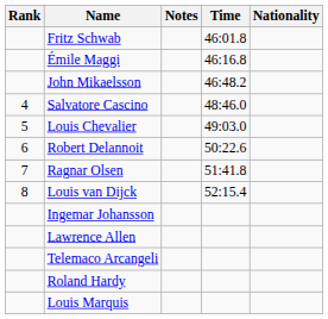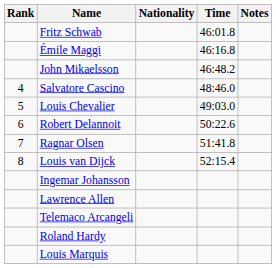columns swapped: Nationality <-> Notes
